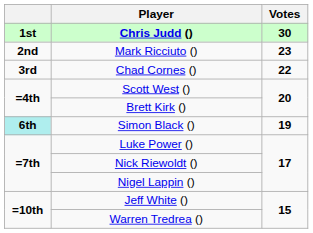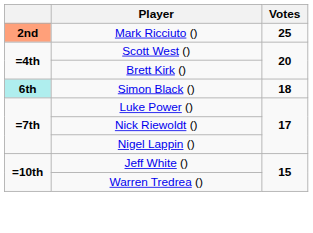- row: 1st | Chris Judd () | 30
Mark Ricciuto () | column 1: no background -> lightsalmon background
Mark Ricciuto () | Votes: 23 -> 25
- row: 3rd | Chad Cornes () | 22
Simon Black () | Votes: 19 -> 18
